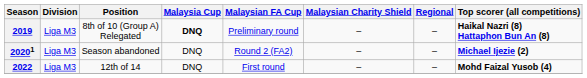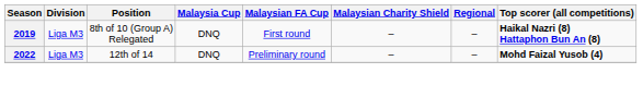2019 | Malaysia Cup: bold -> normal
2019 | Malaysian FA Cup: Preliminary round -> First round
- row: 20201 | Liga M3 | Season abandoned | DNQ | Round 2 (FA2) | – | – | Michael Ijezie (2)
2022 | Malaysian FA Cup: First round -> Preliminary round
